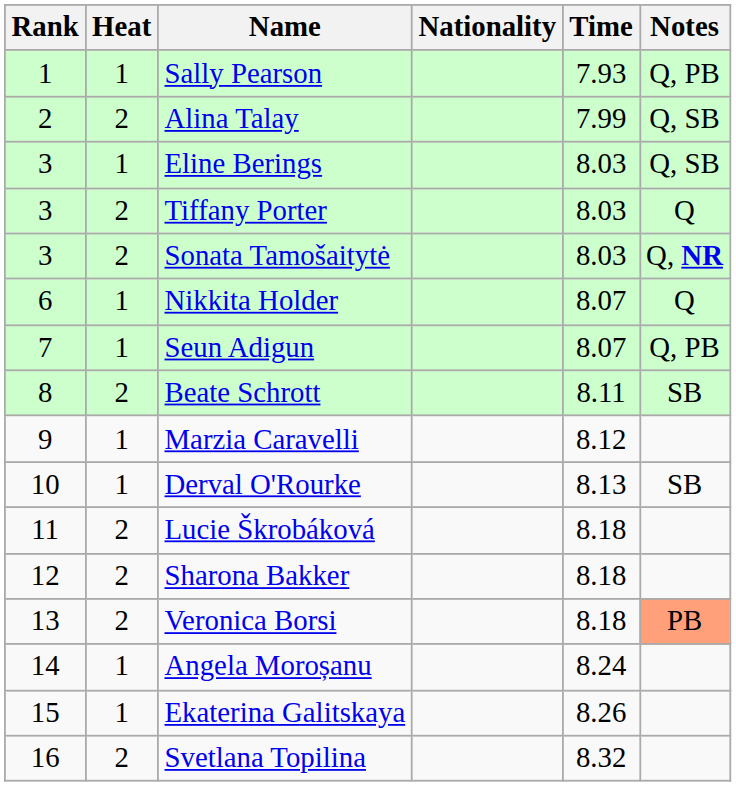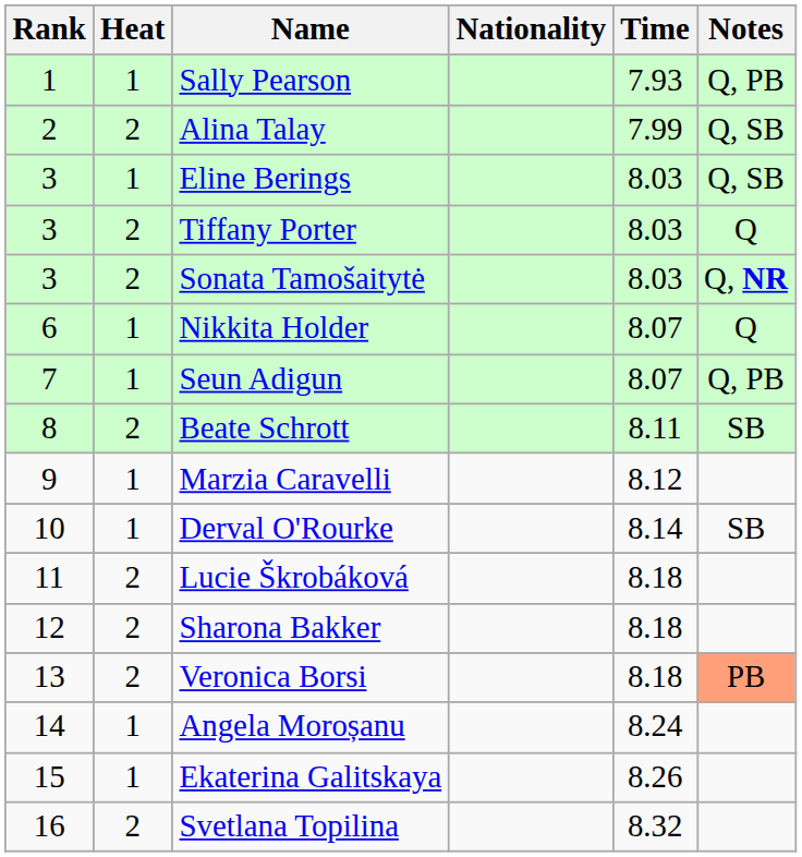Derval O'Rourke | Time: 8.13 -> 8.14
